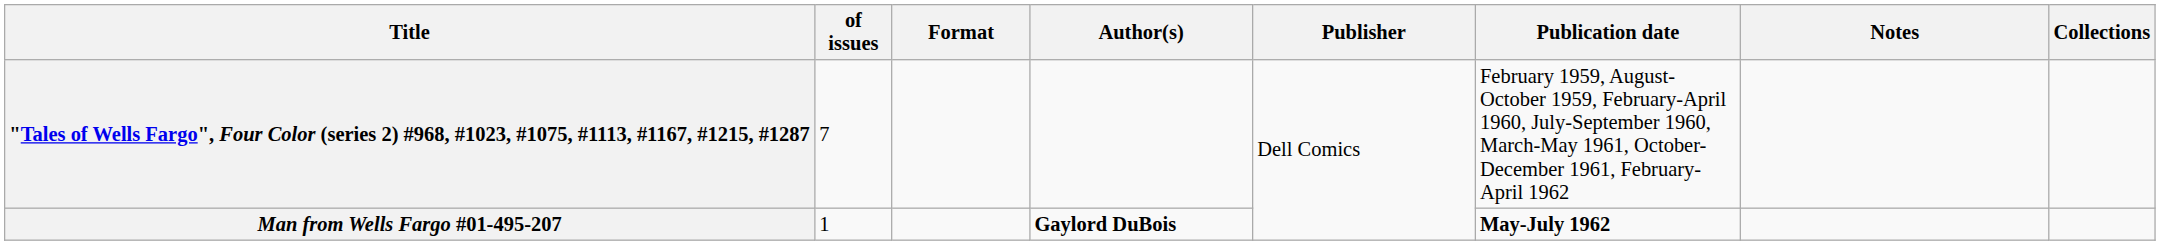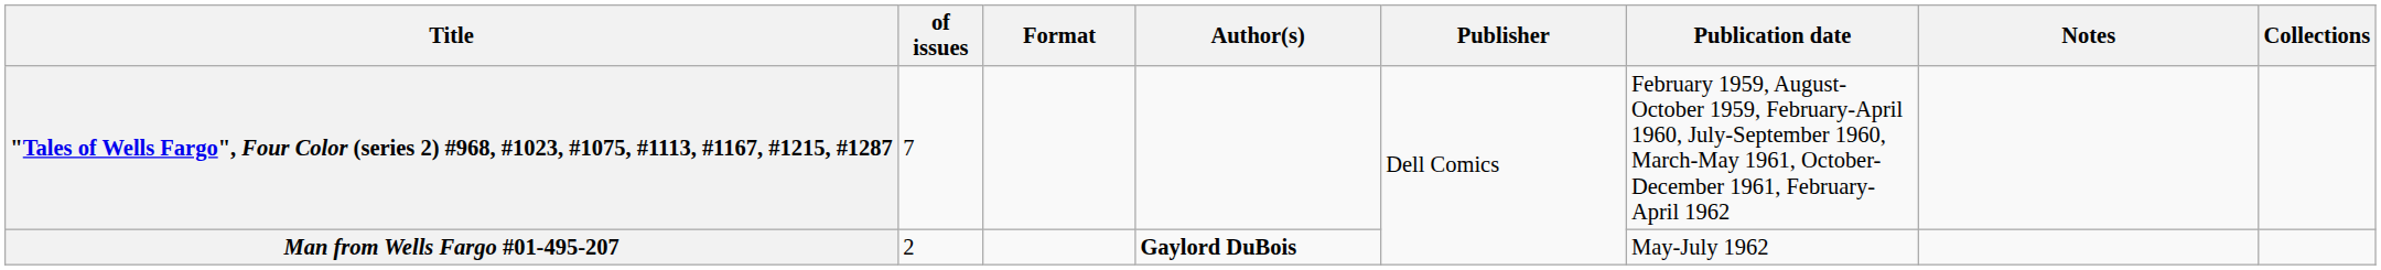Man from Wells Fargo #01-495-207 | of issues: 1 -> 2
Man from Wells Fargo #01-495-207 | Publication date: bold -> normal
